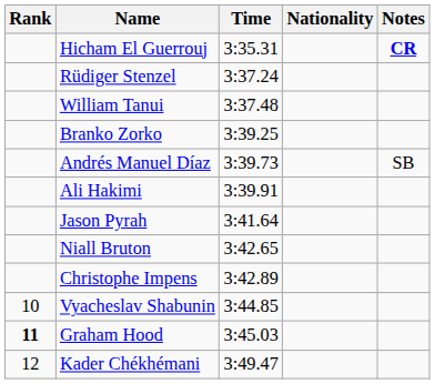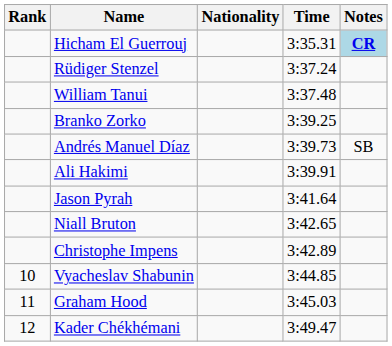columns swapped: Nationality <-> Time
Hicham El Guerrouj | Notes: no background -> lightblue background
Graham Hood | Rank: bold -> normal
